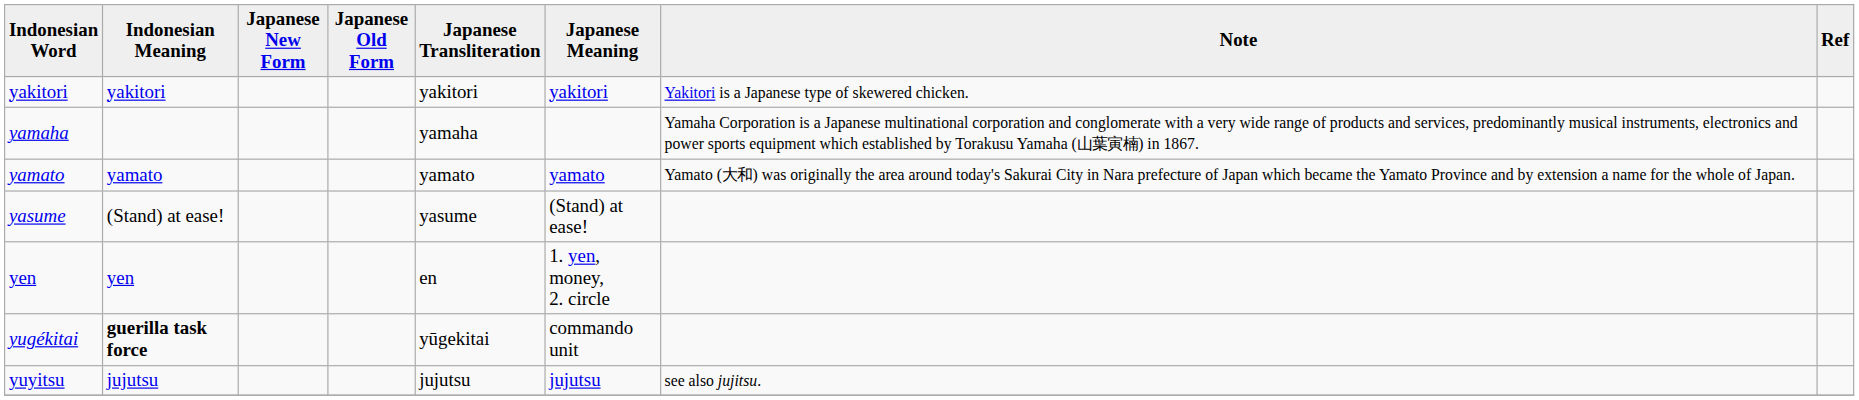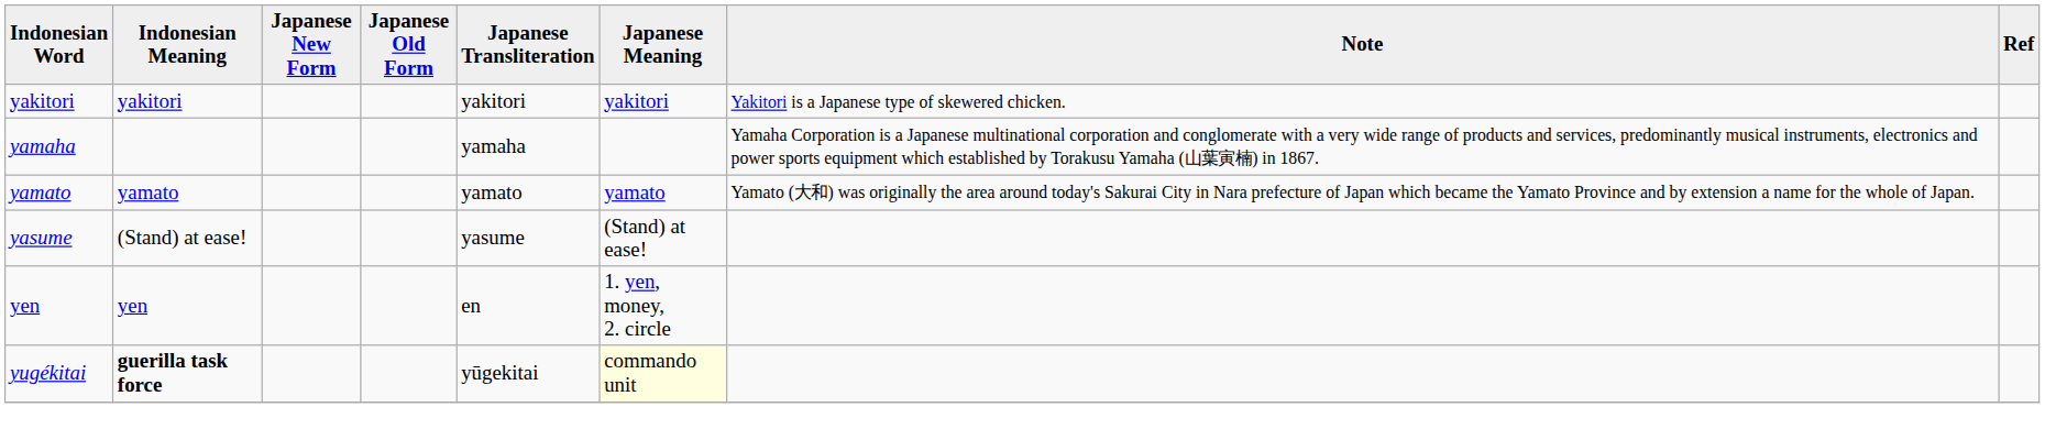yugékitai | Japanese Meaning: no background -> lightyellow background
- row: yuyitsu | jujutsu | jujutsu | jujutsu | see also jujitsu.
